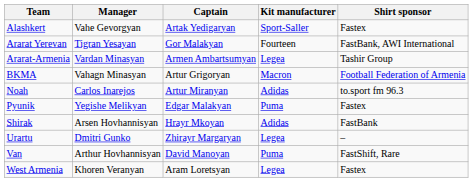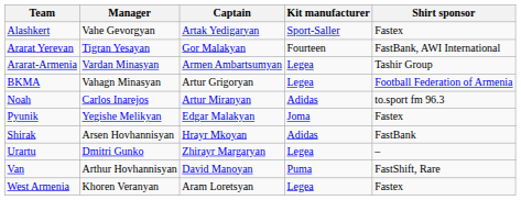BKMA | Kit manufacturer: Macron -> Legea
Pyunik | Kit manufacturer: Puma -> Joma
